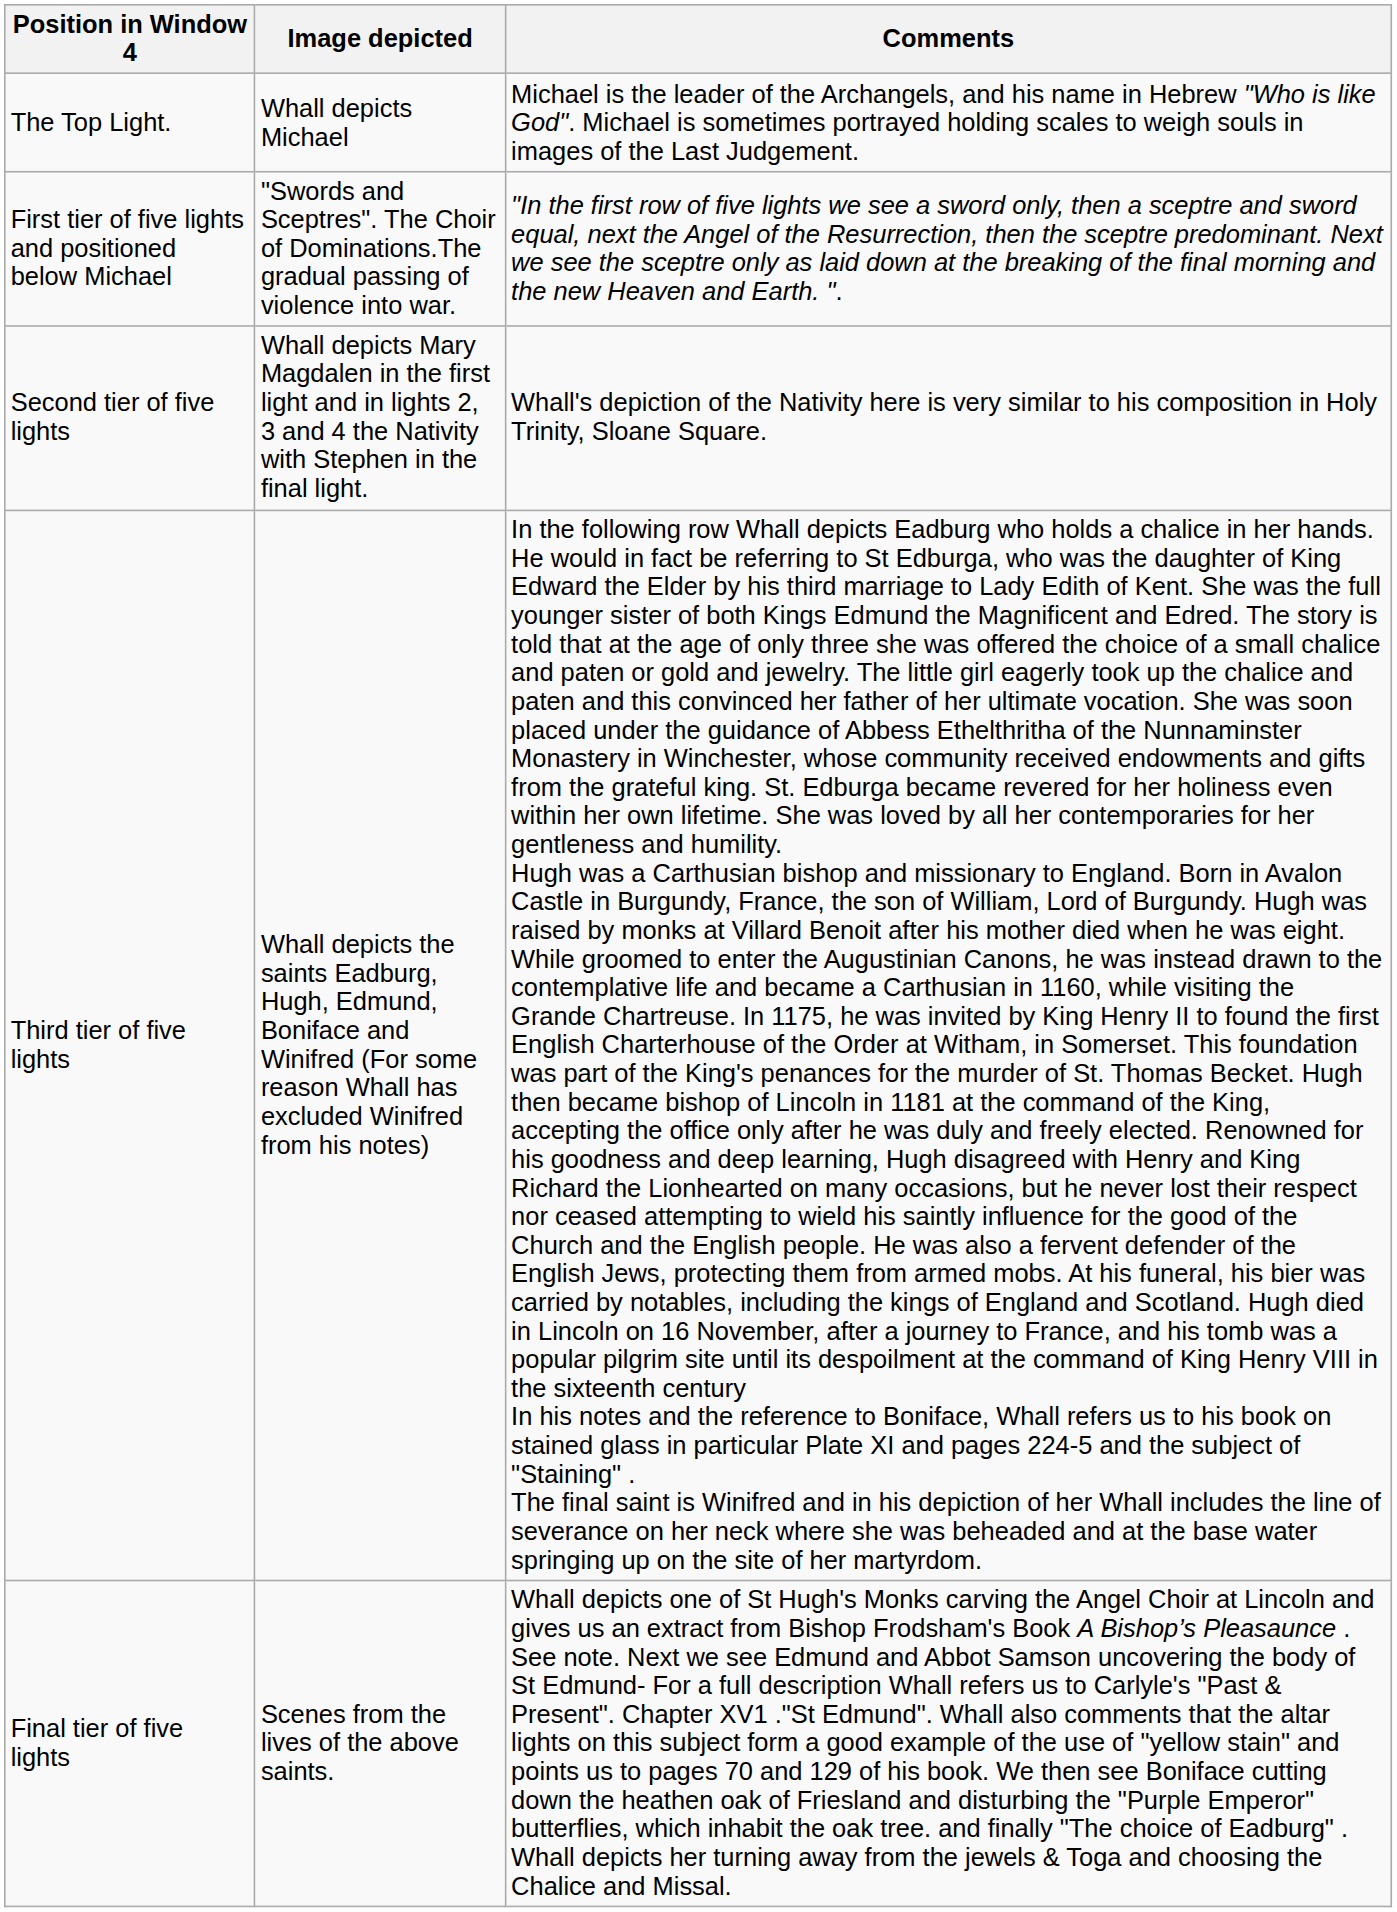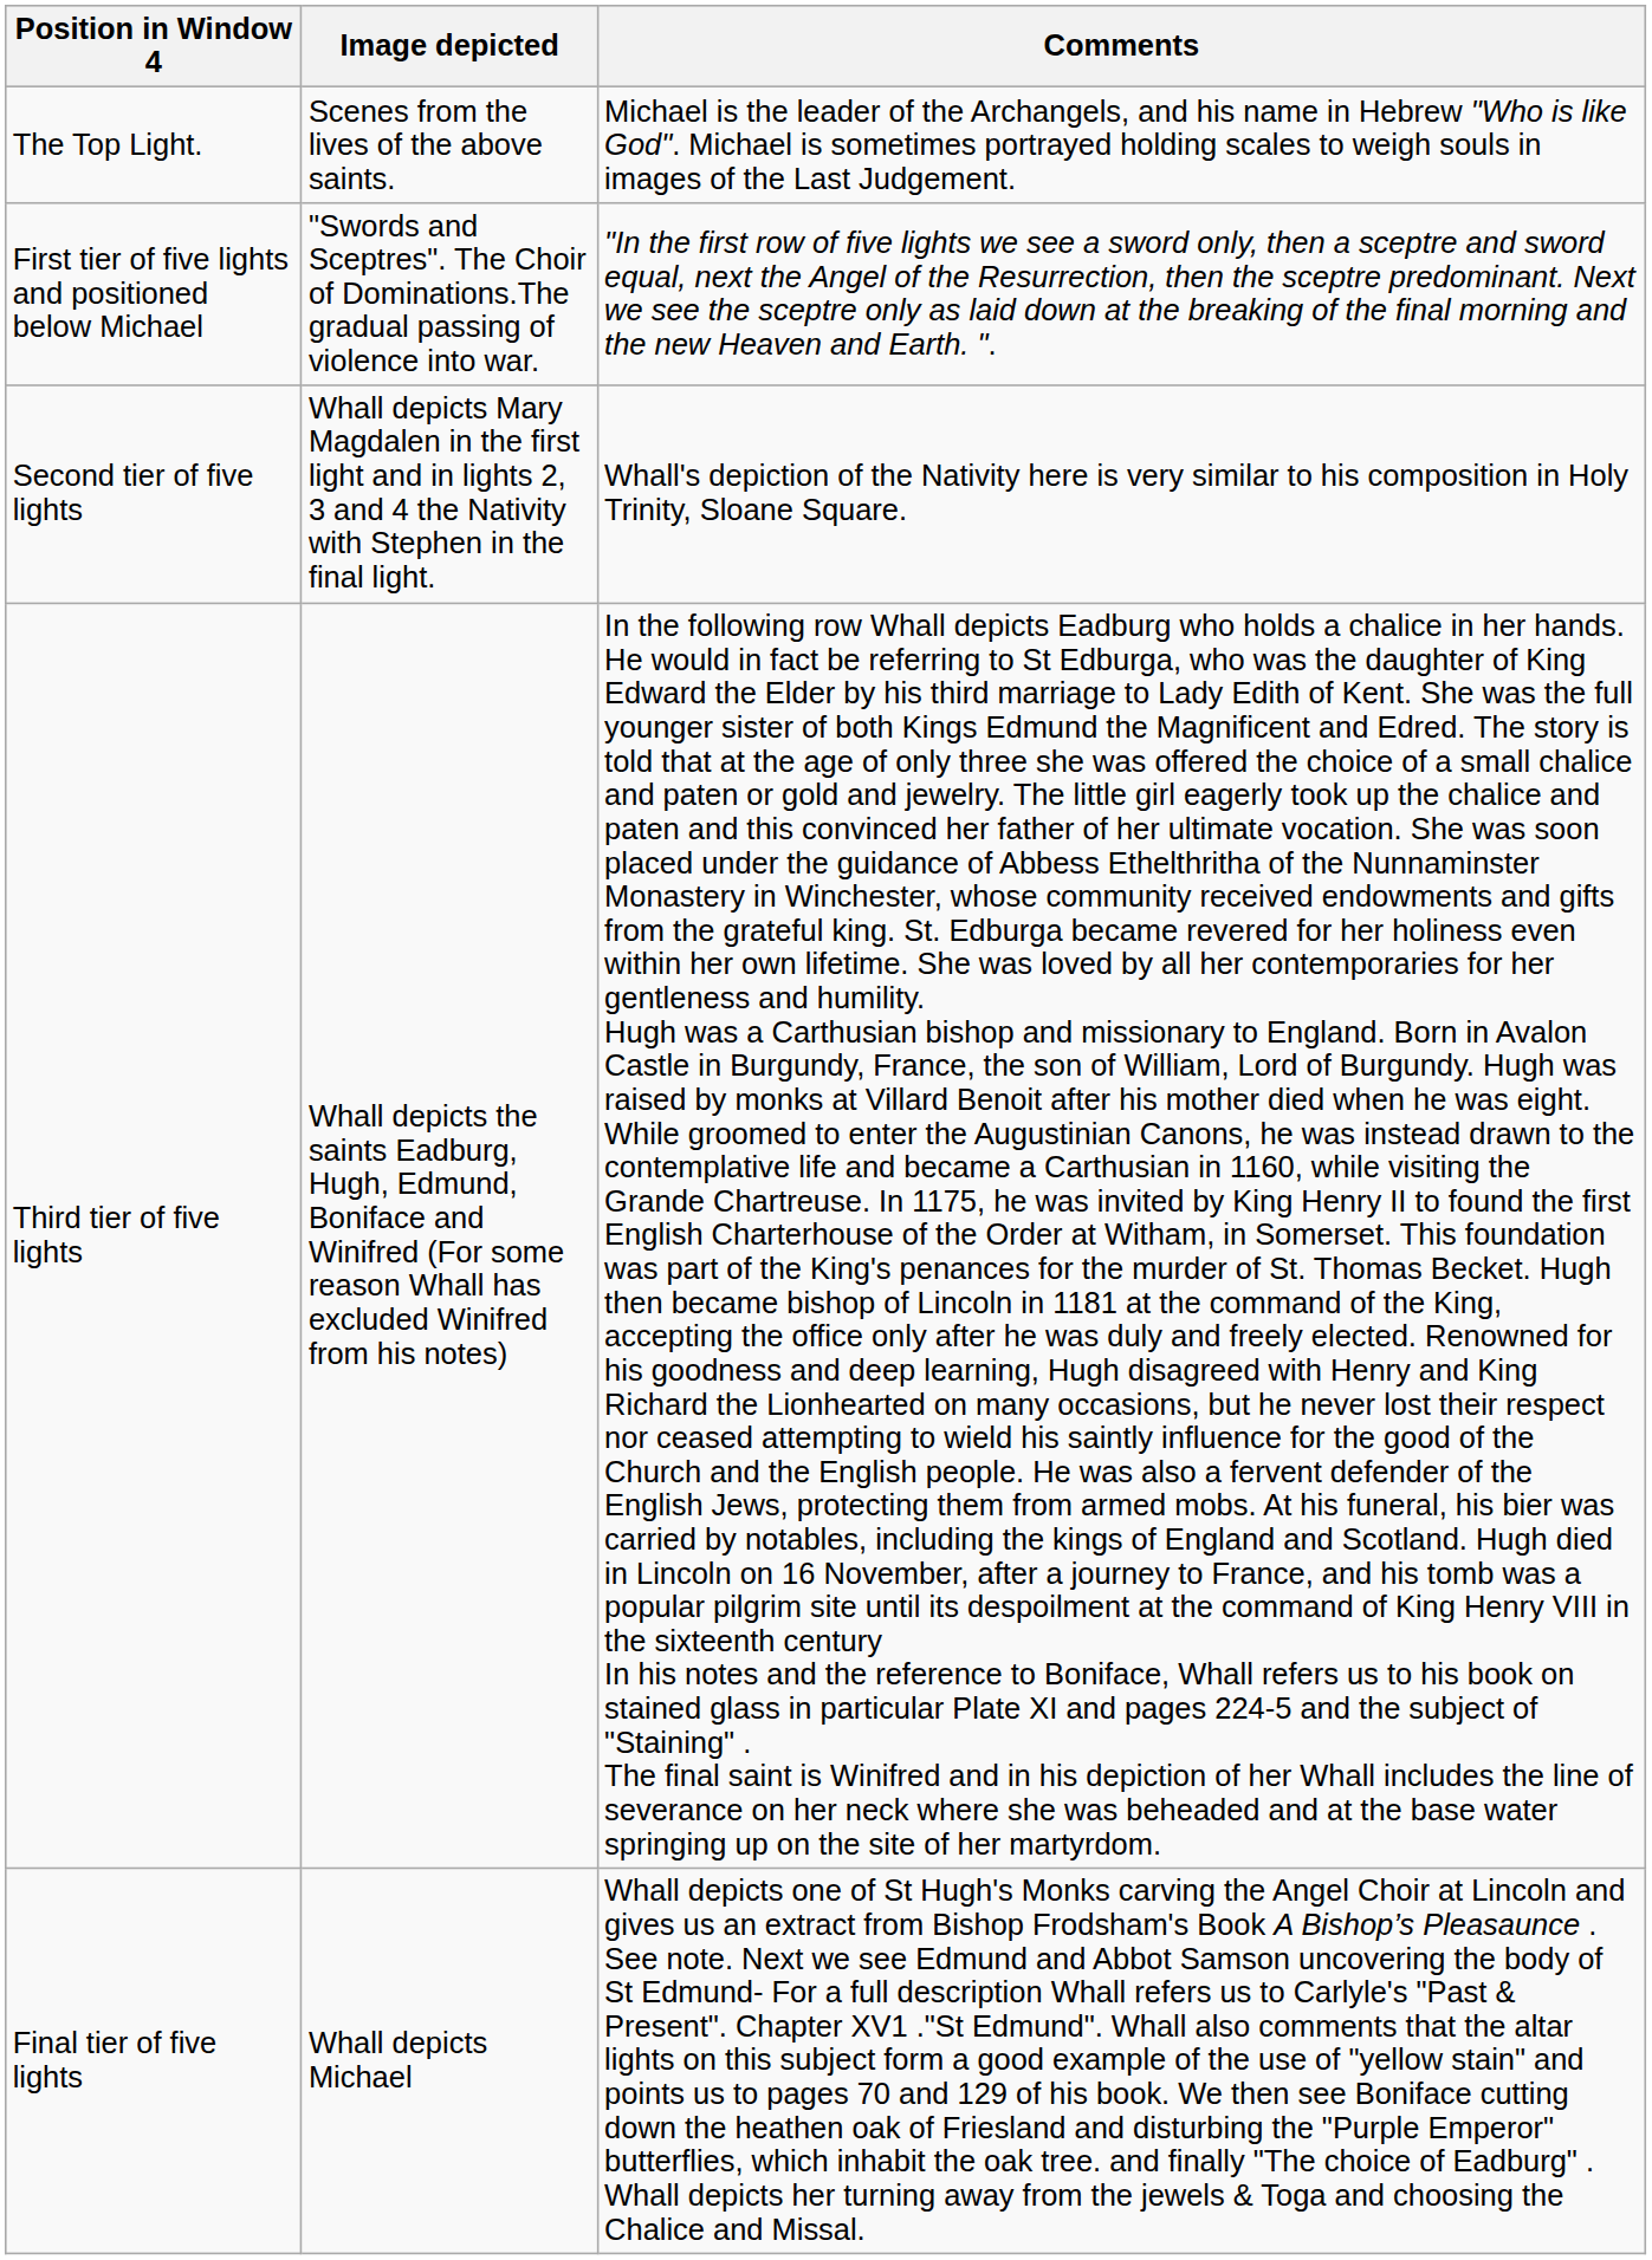The Top Light. | Image depicted: Whall depicts Michael -> Scenes from the lives of the above saints.
Final tier of five lights | Image depicted: Scenes from the lives of the above saints. -> Whall depicts Michael
